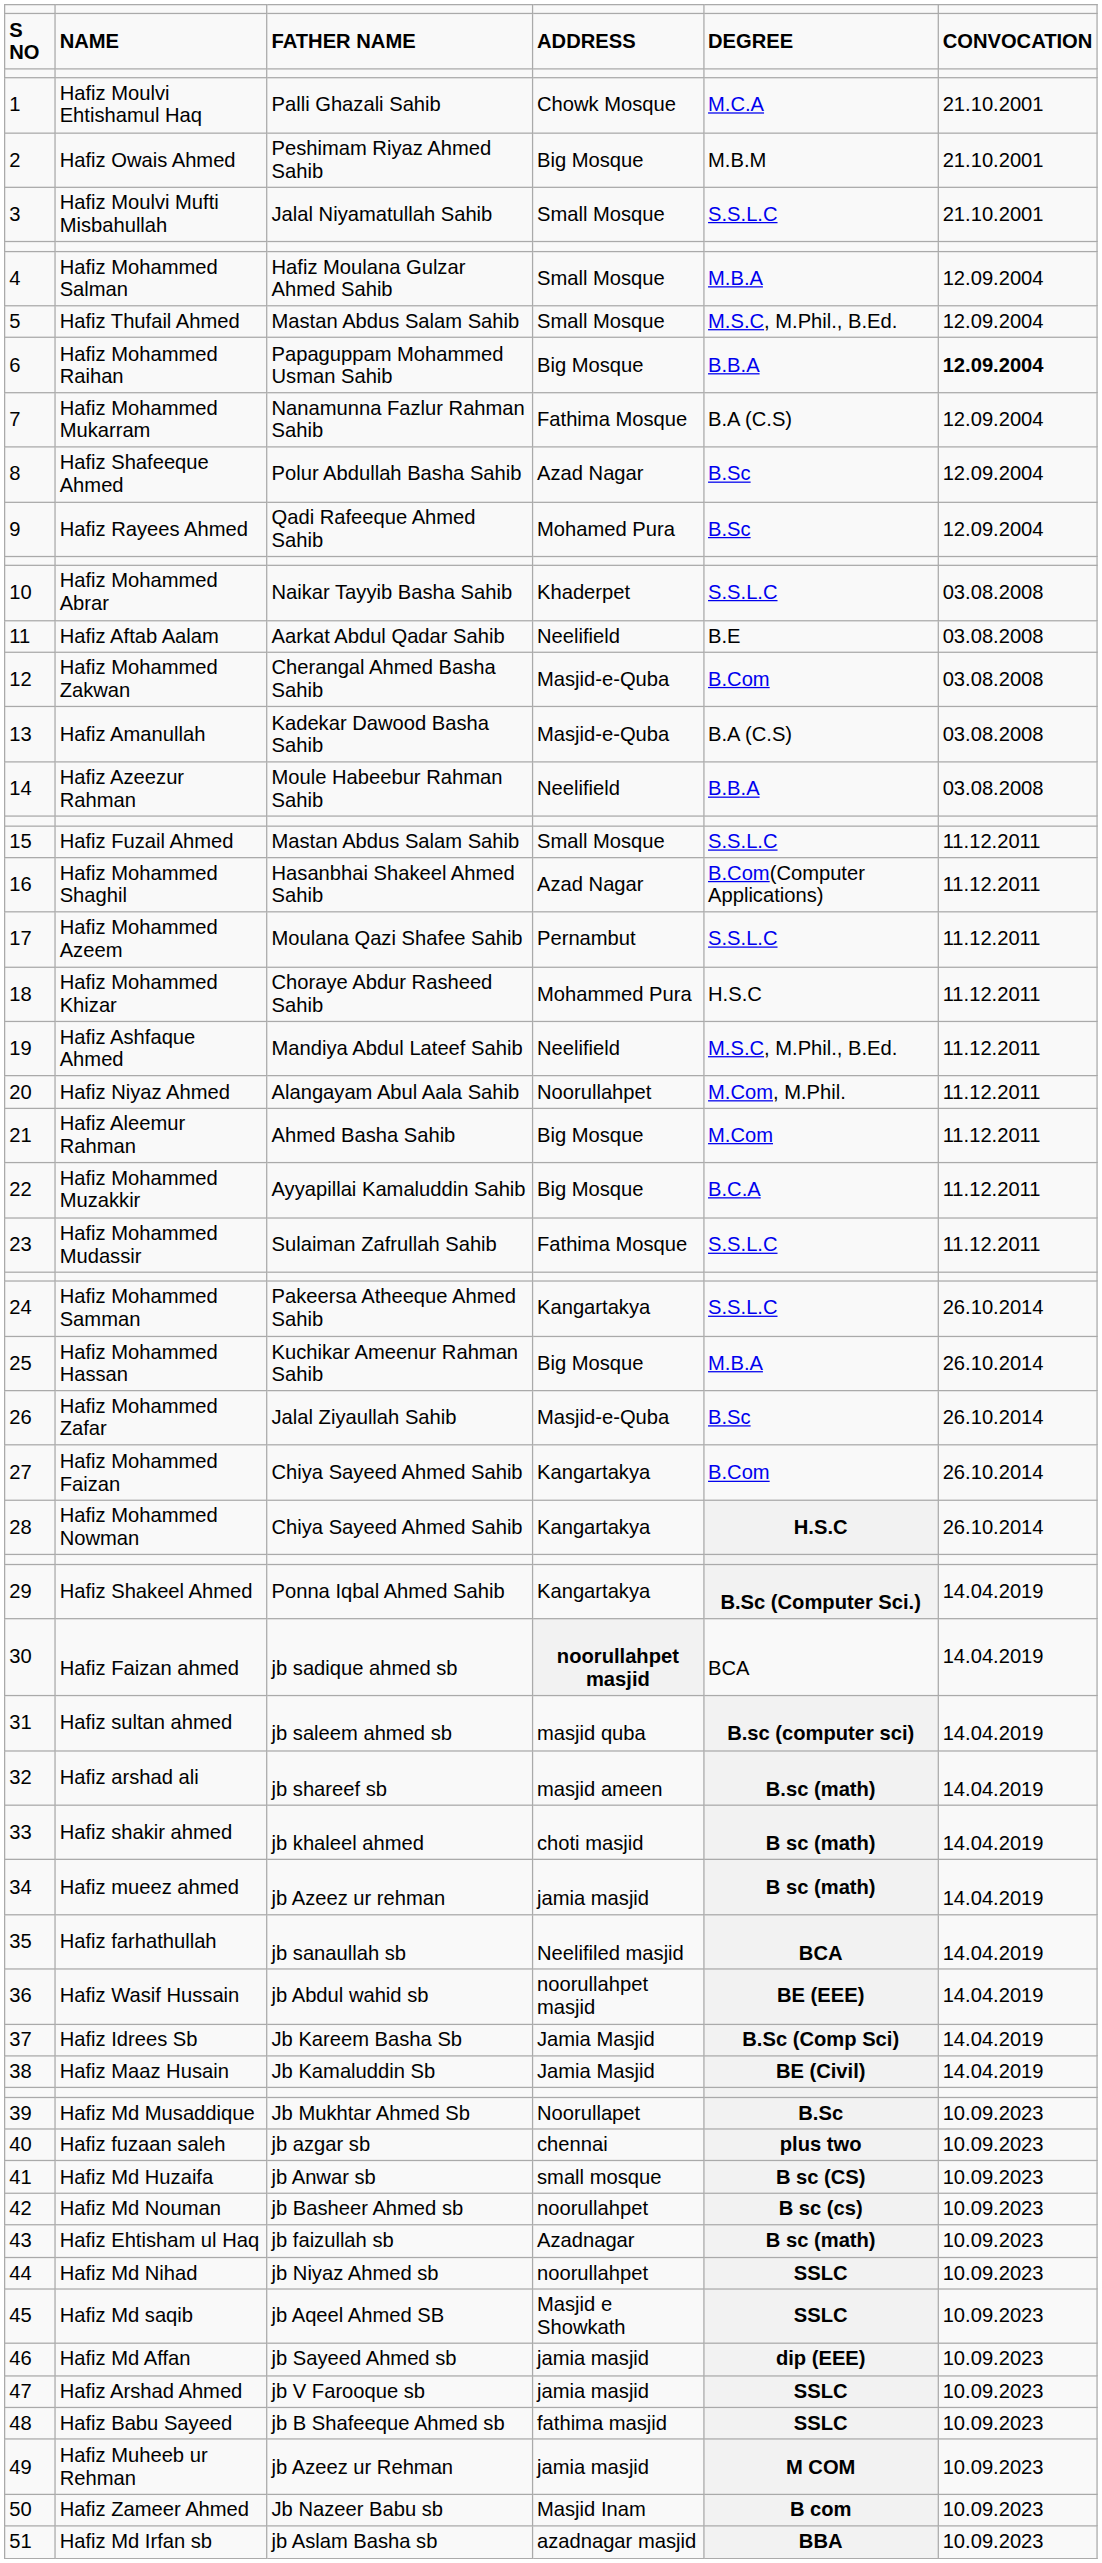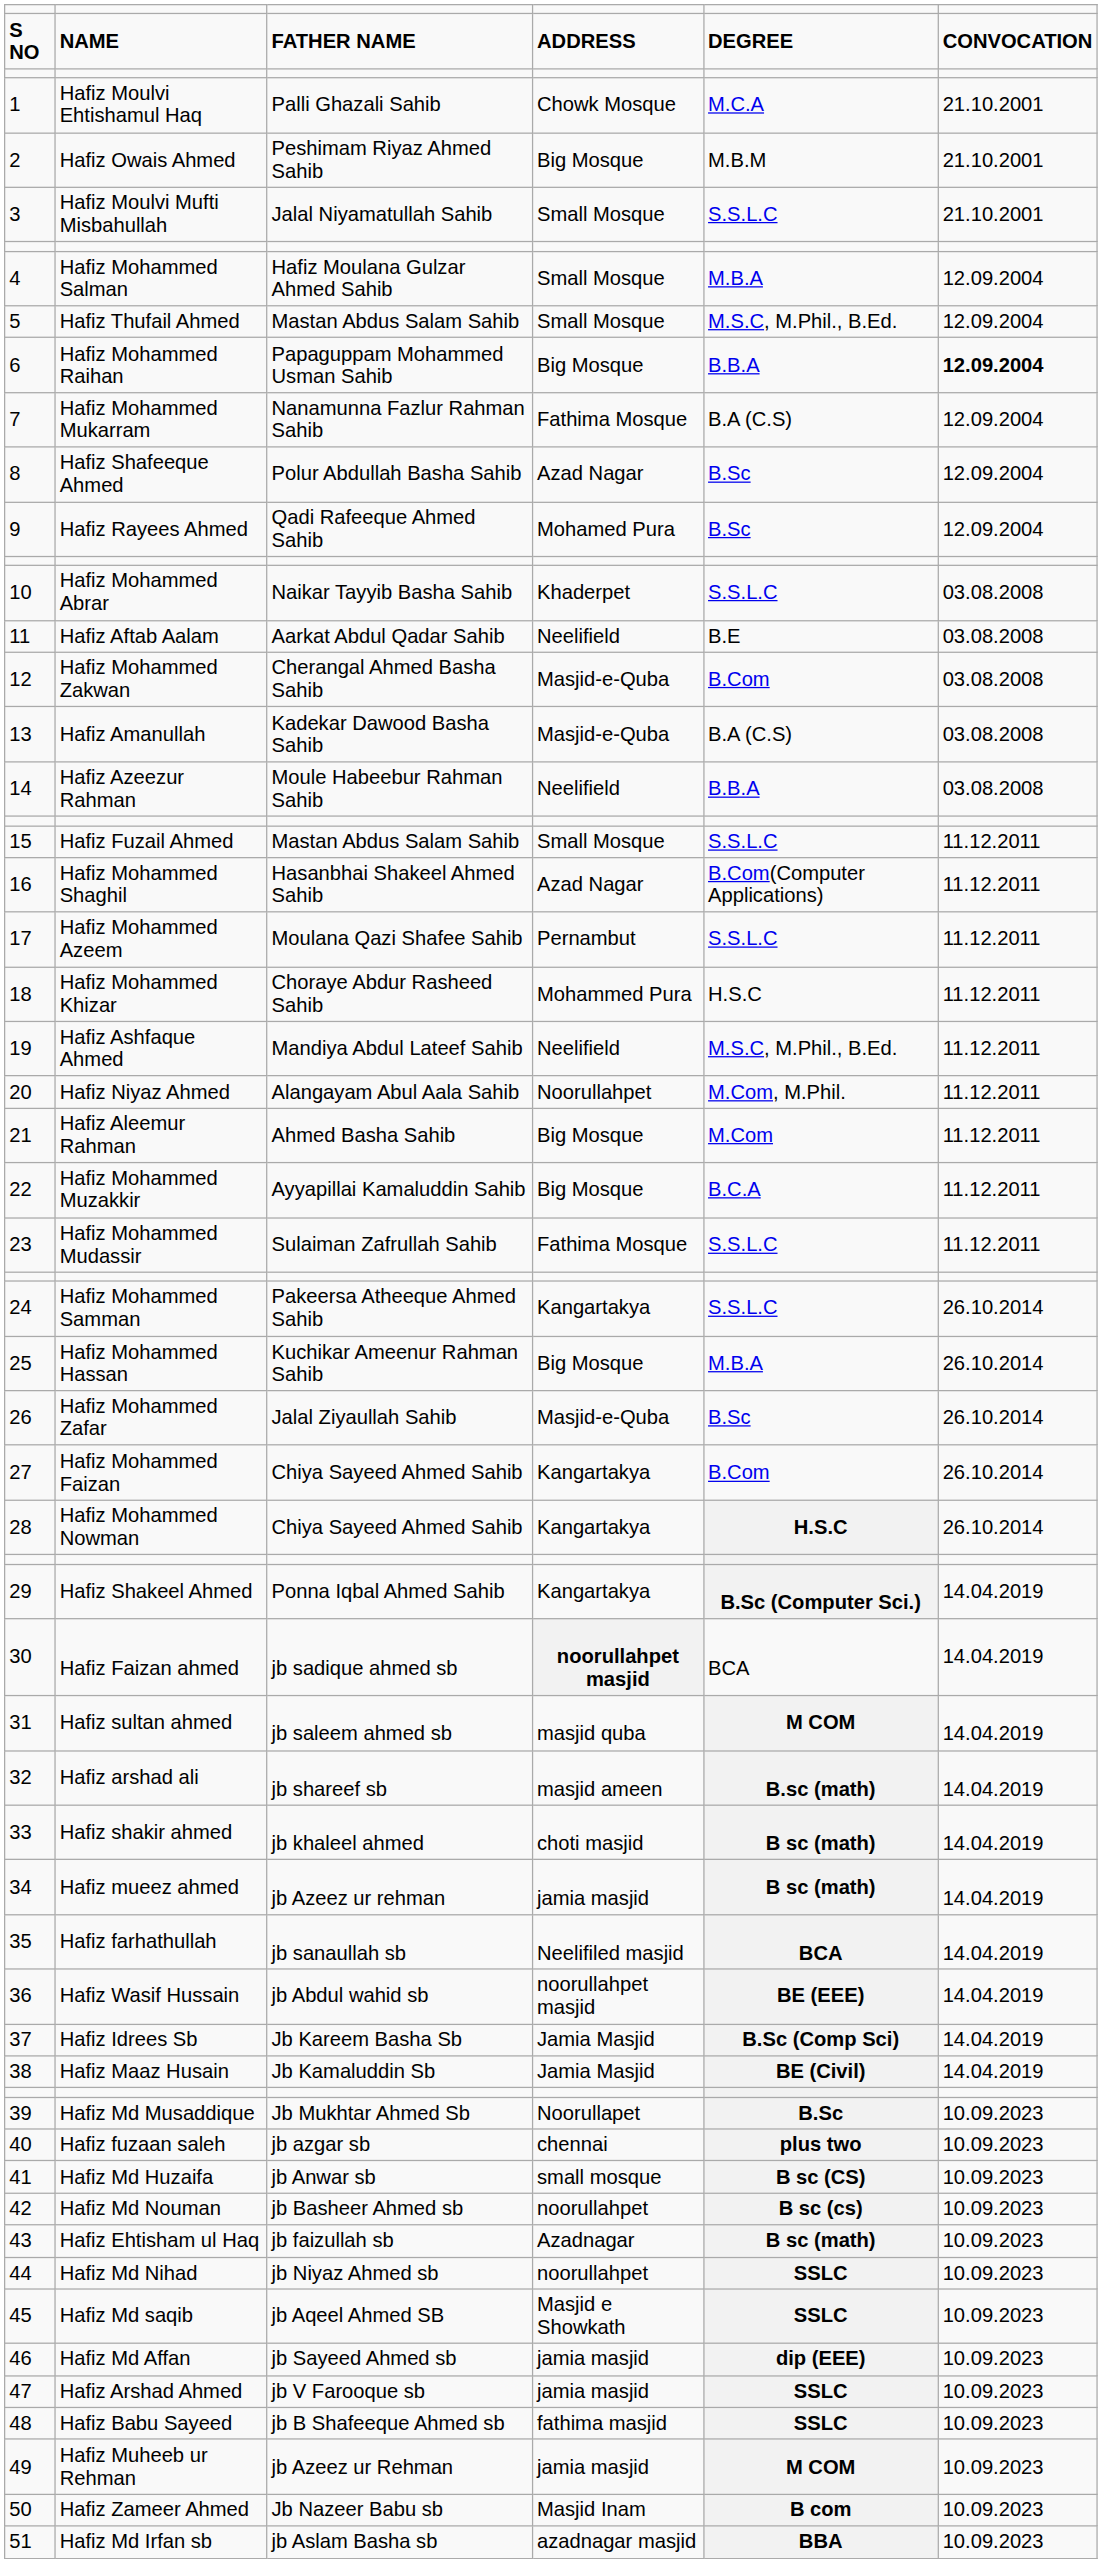31 | column 5: B.sc (computer sci) -> M COM
